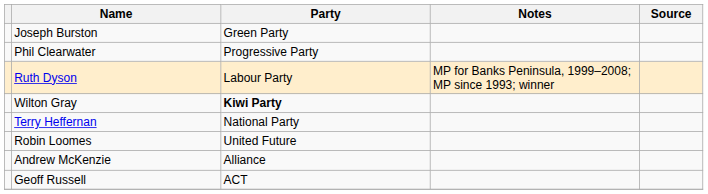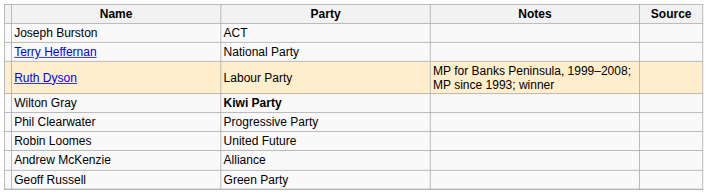Joseph Burston | Party: Green Party -> ACT
rows swapped: Phil Clearwater <-> Terry Heffernan
Geoff Russell | Party: ACT -> Green Party
